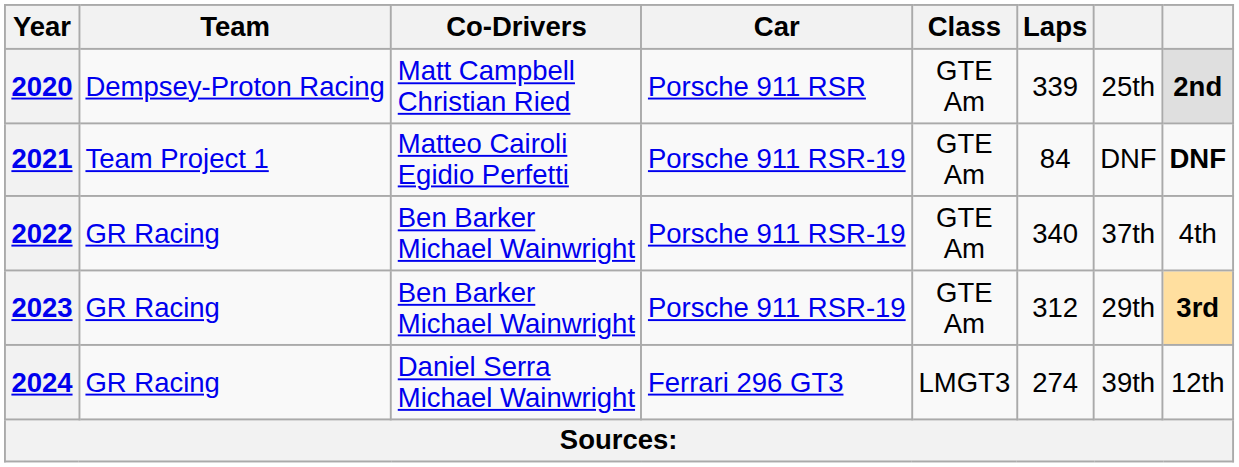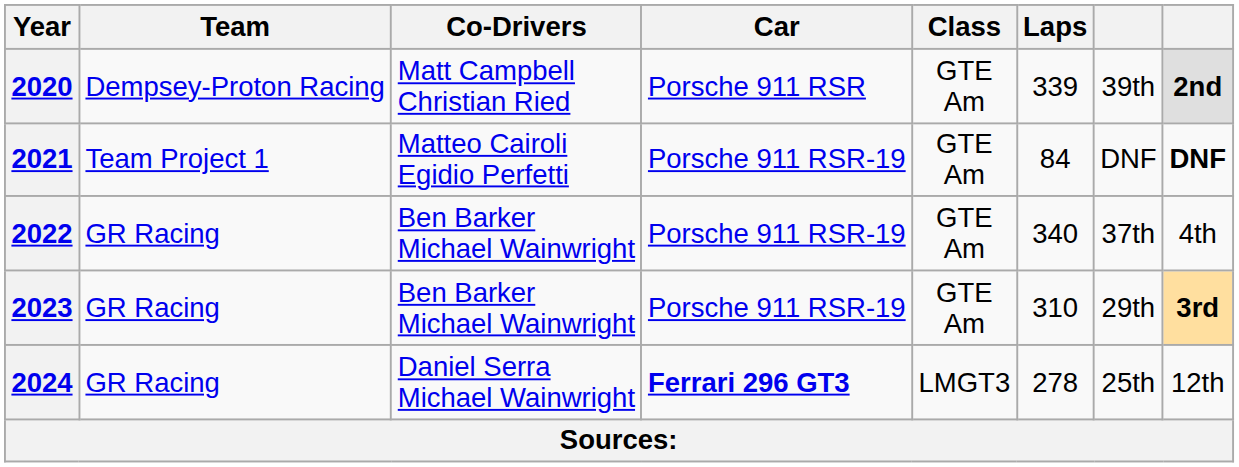2020 | column 7: 25th -> 39th
2023 | Laps: 312 -> 310
2024 | Car: normal -> bold
2024 | Laps: 274 -> 278
2024 | column 7: 39th -> 25th
